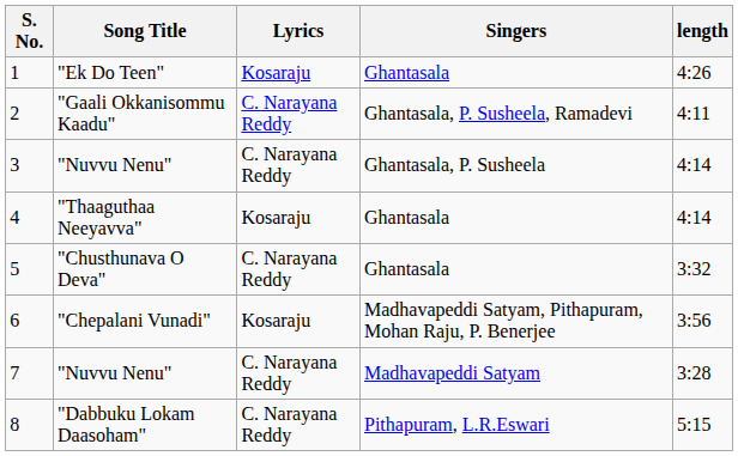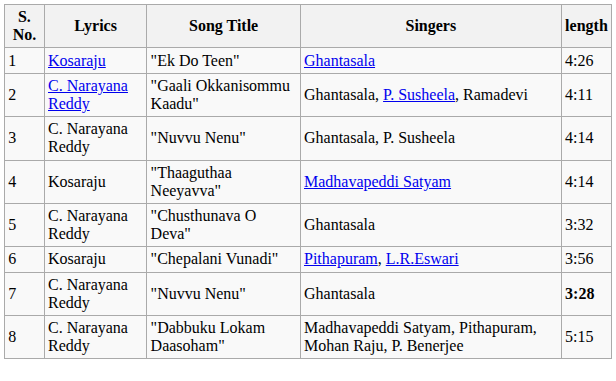columns swapped: Song Title <-> Lyrics
4 | Singers: Ghantasala -> Madhavapeddi Satyam
6 | Singers: Madhavapeddi Satyam, Pithapuram, Mohan Raju, P. Benerjee -> Pithapuram, L.R.Eswari
7 | Singers: Madhavapeddi Satyam -> Ghantasala
7 | length: normal -> bold
8 | Singers: Pithapuram, L.R.Eswari -> Madhavapeddi Satyam, Pithapuram, Mohan Raju, P. Benerjee
